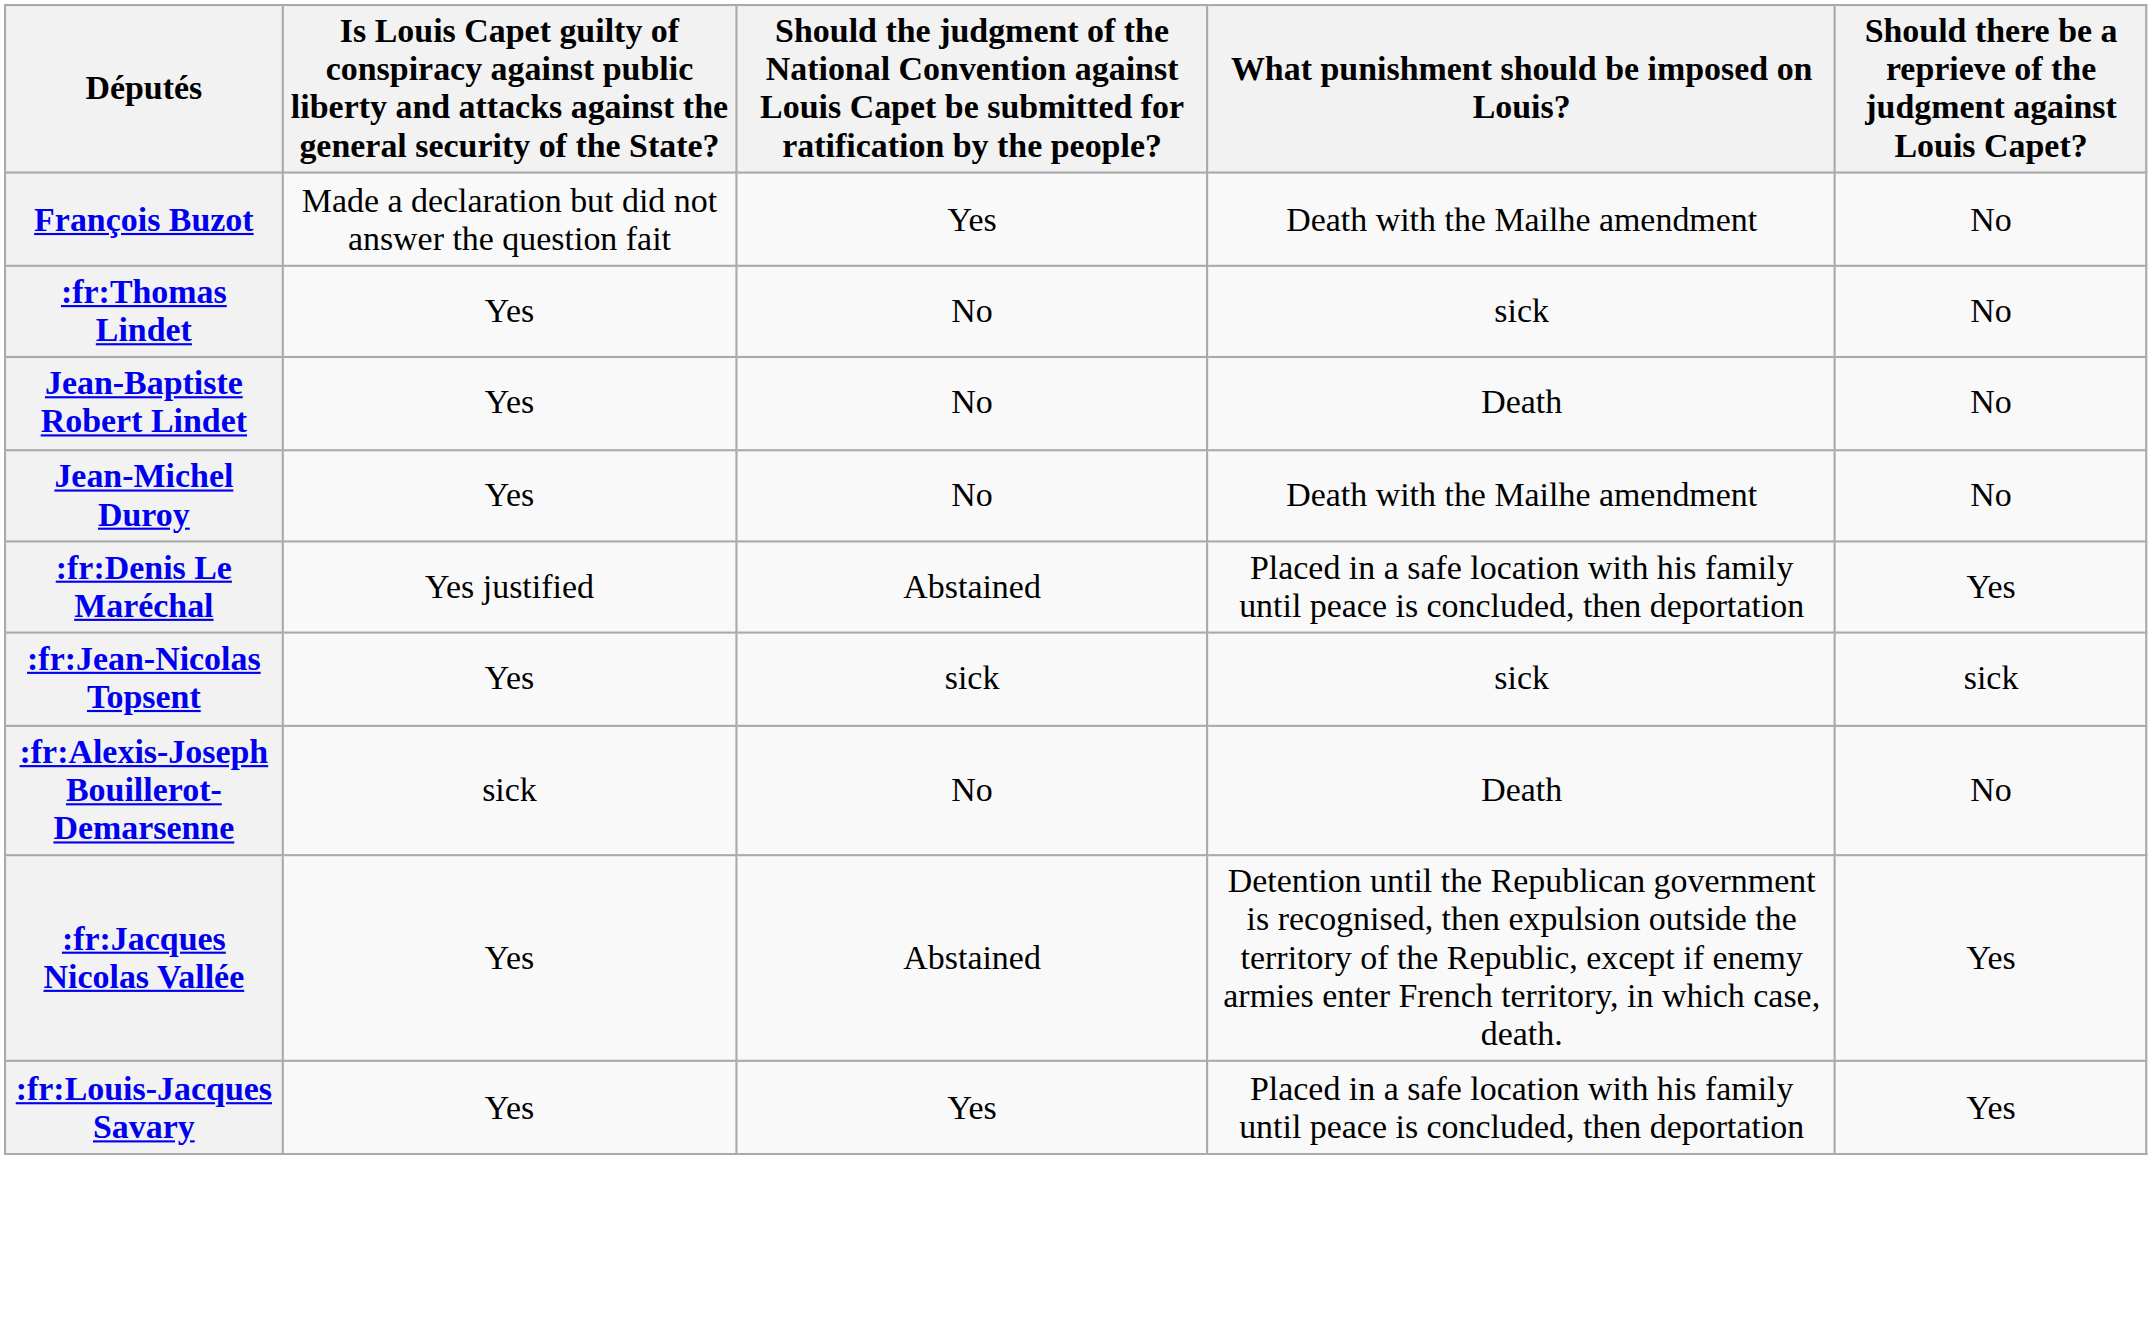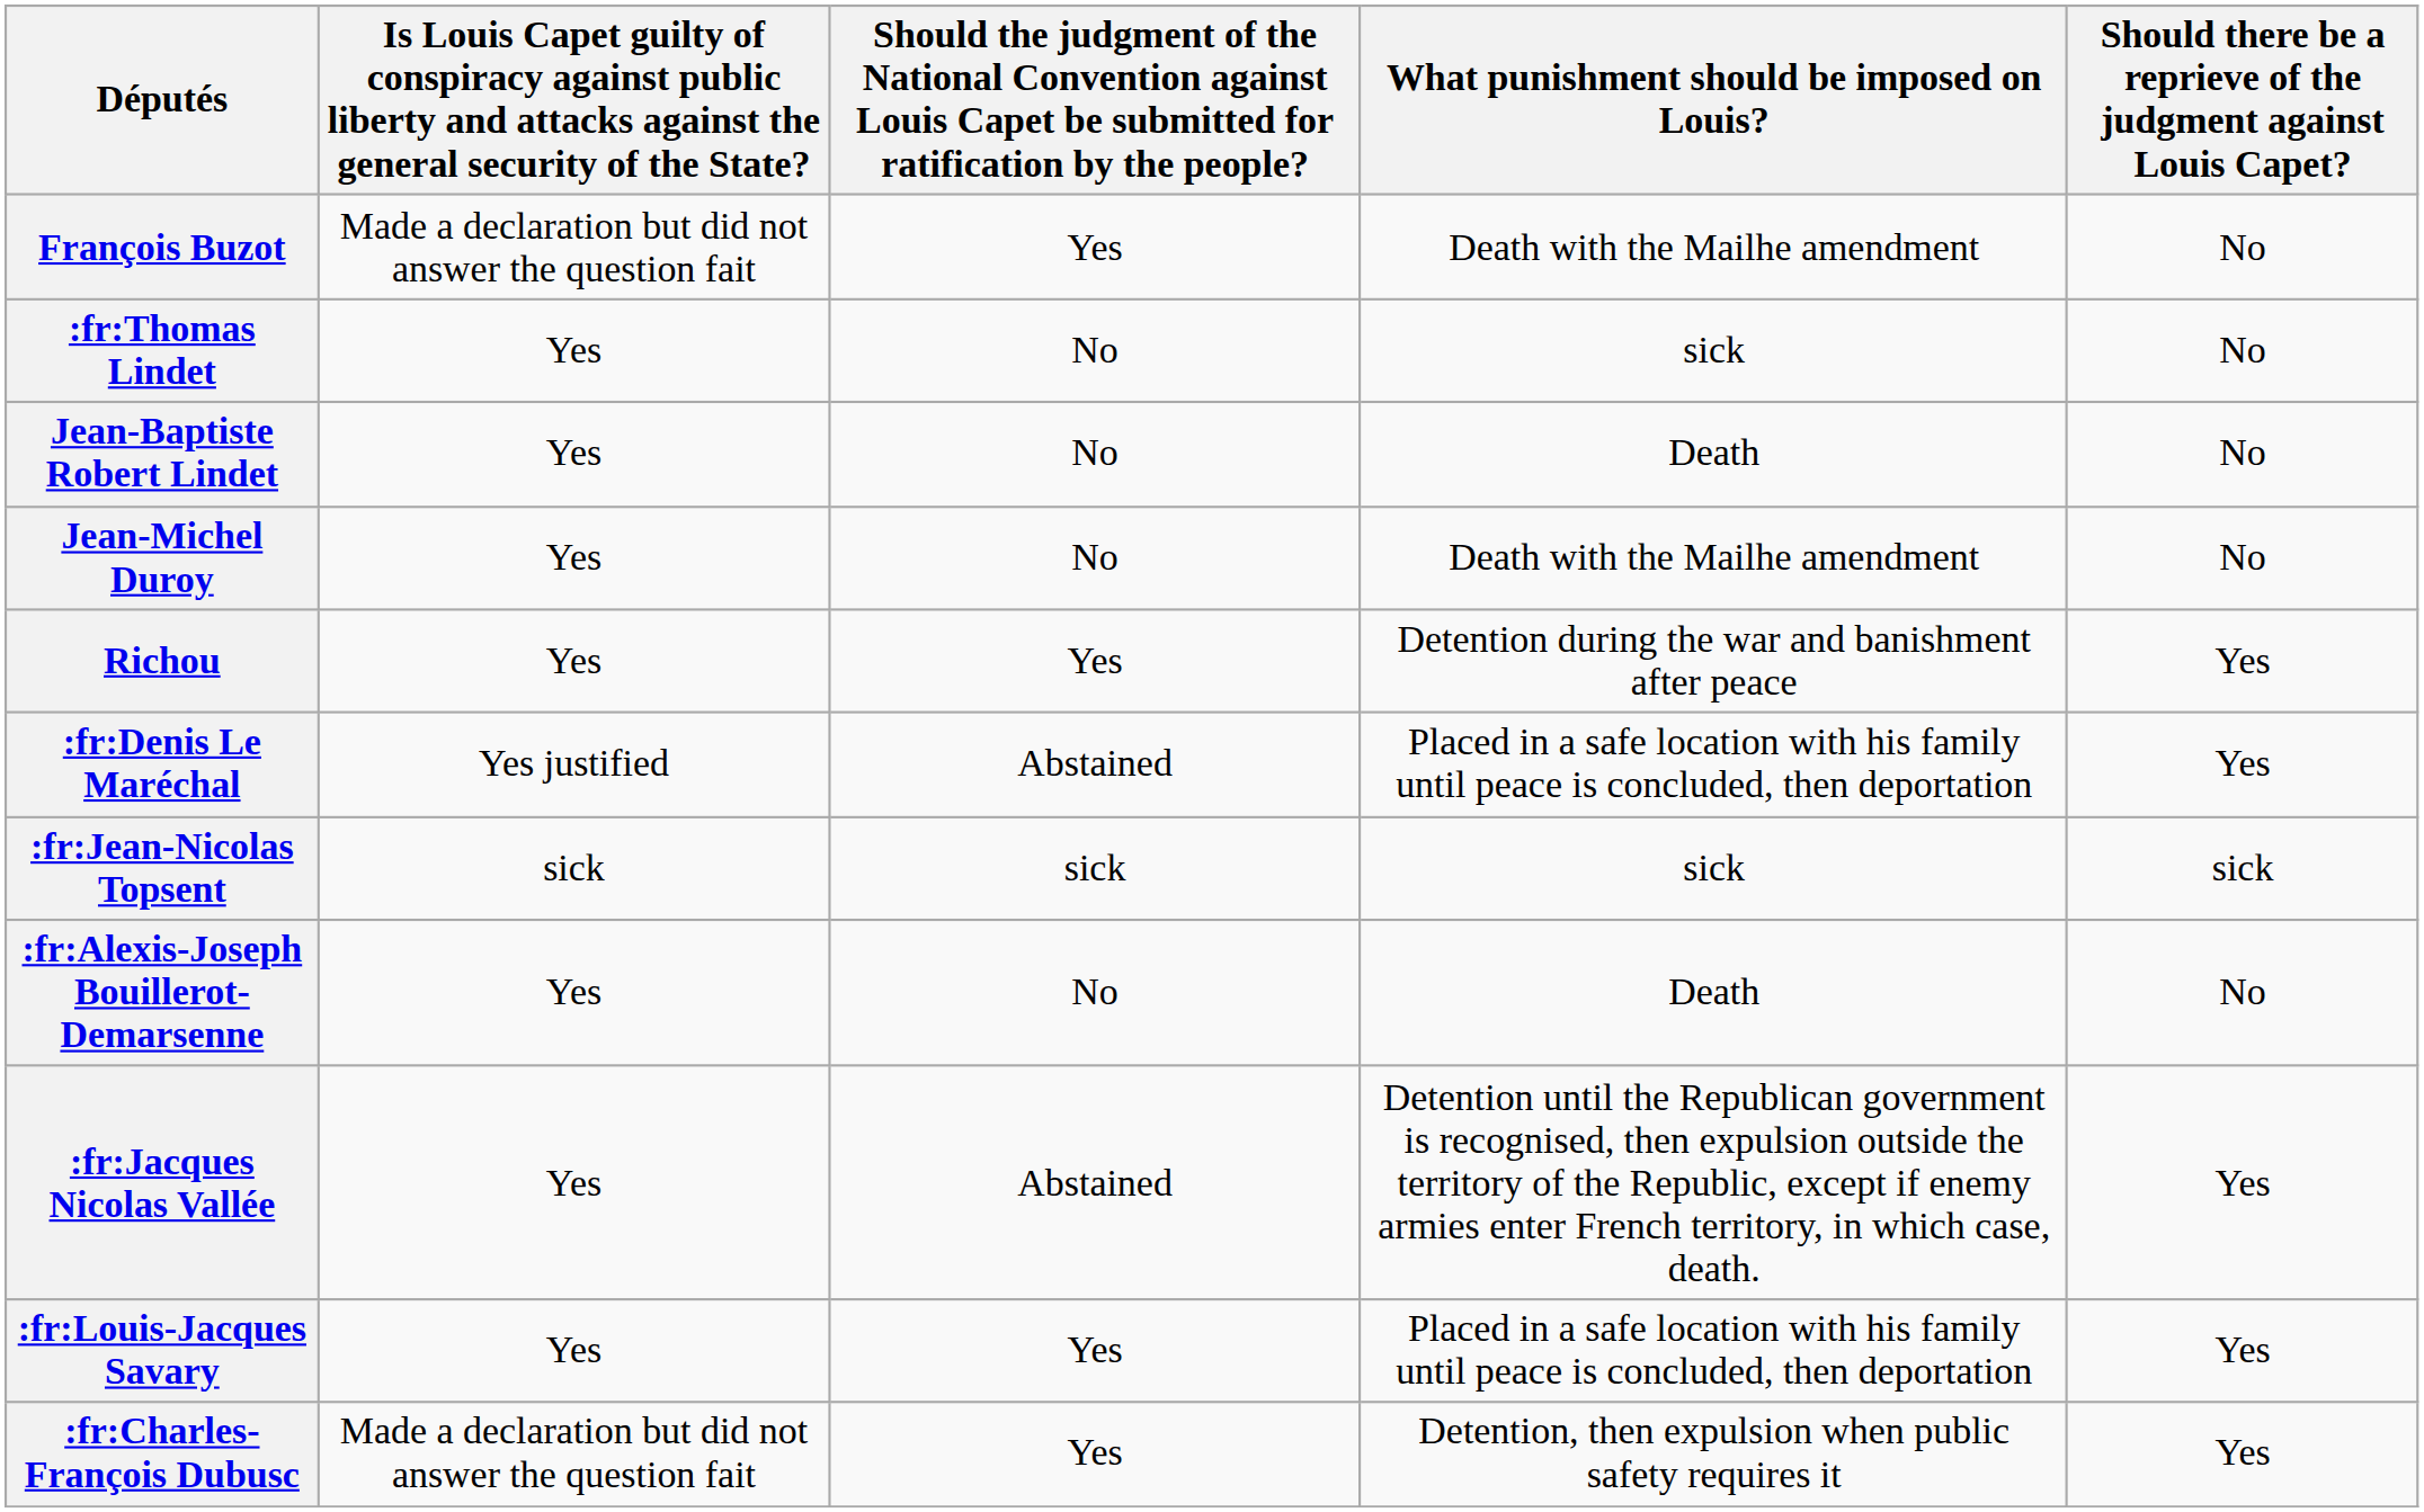+ row: Richou | Yes | Yes | Detention during the war and banishment after peace | Yes
:fr:Jean-Nicolas Topsent | column 2: Yes -> sick
:fr:Alexis-Joseph Bouillerot-Demarsenne | column 2: sick -> Yes
+ row: :fr:Charles-François Dubusc | Made a declaration but did not answer the question fait | Yes | Detention, then expulsion when public safety requires it | Yes
